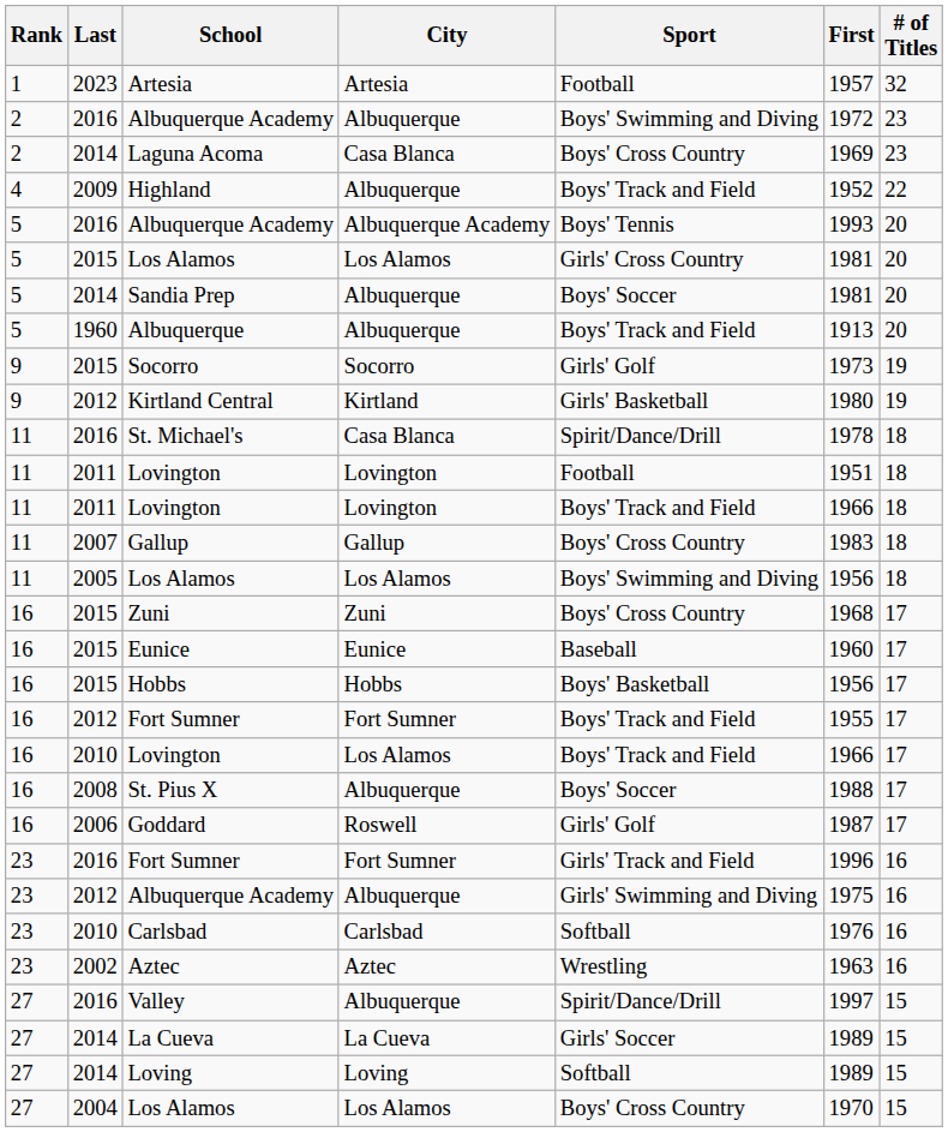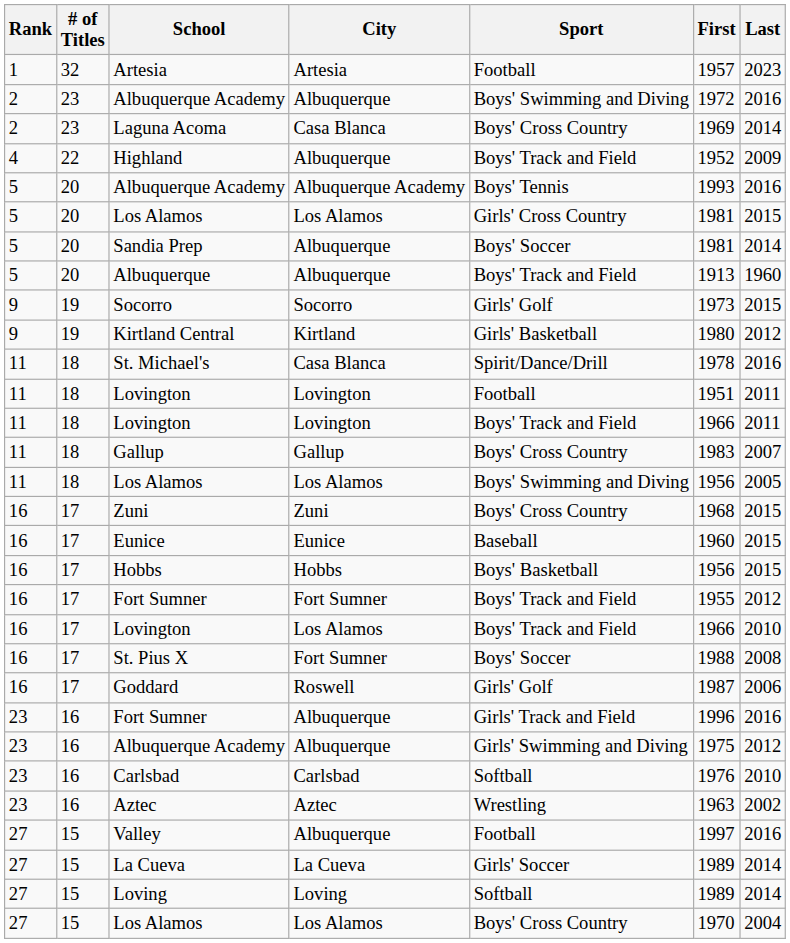columns swapped: # of Titles <-> Last
St. Pius X | City: Albuquerque -> Fort Sumner
23 / Fort Sumner | City: Fort Sumner -> Albuquerque
Valley | Sport: Spirit/Dance/Drill -> Football
